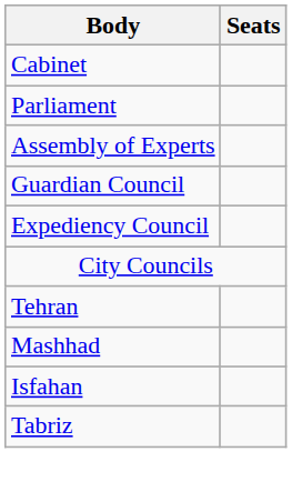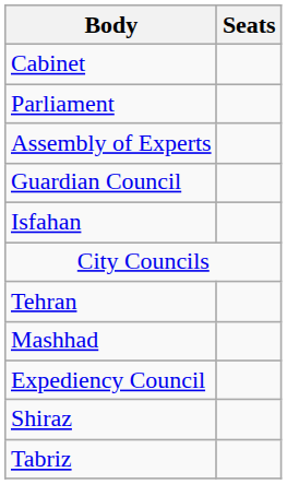rows swapped: Expediency Council <-> Isfahan
+ row: Shiraz
